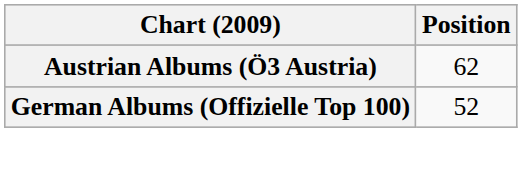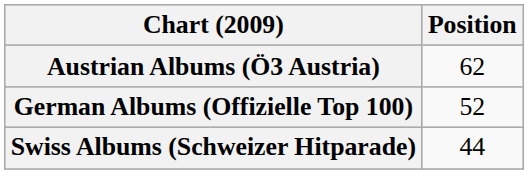+ row: Swiss Albums (Schweizer Hitparade) | 44
